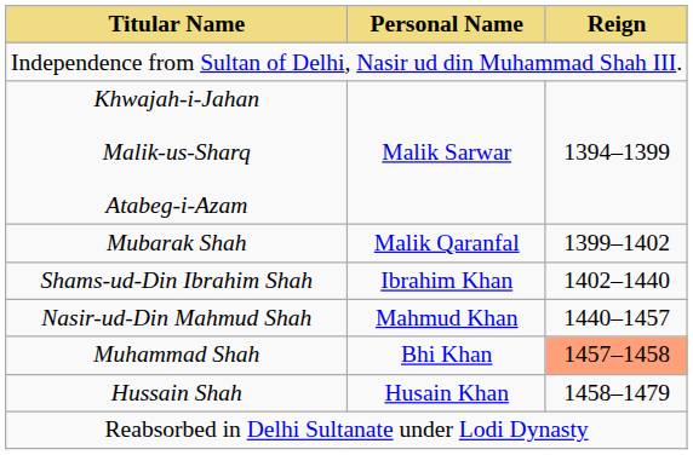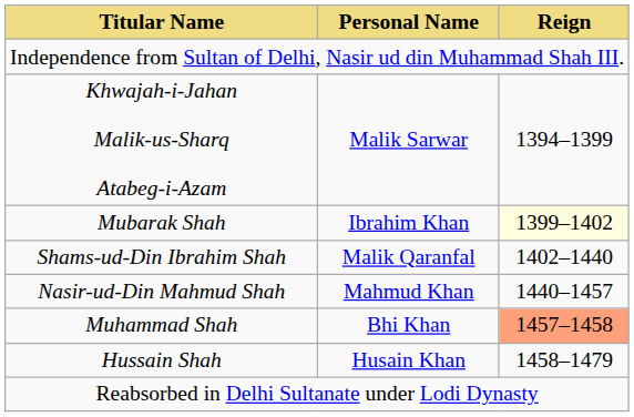Mubarak Shah | Personal Name: Malik Qaranfal -> Ibrahim Khan
Mubarak Shah | Reign: no background -> lightyellow background
Shams-ud-Din Ibrahim Shah | Personal Name: Ibrahim Khan -> Malik Qaranfal
